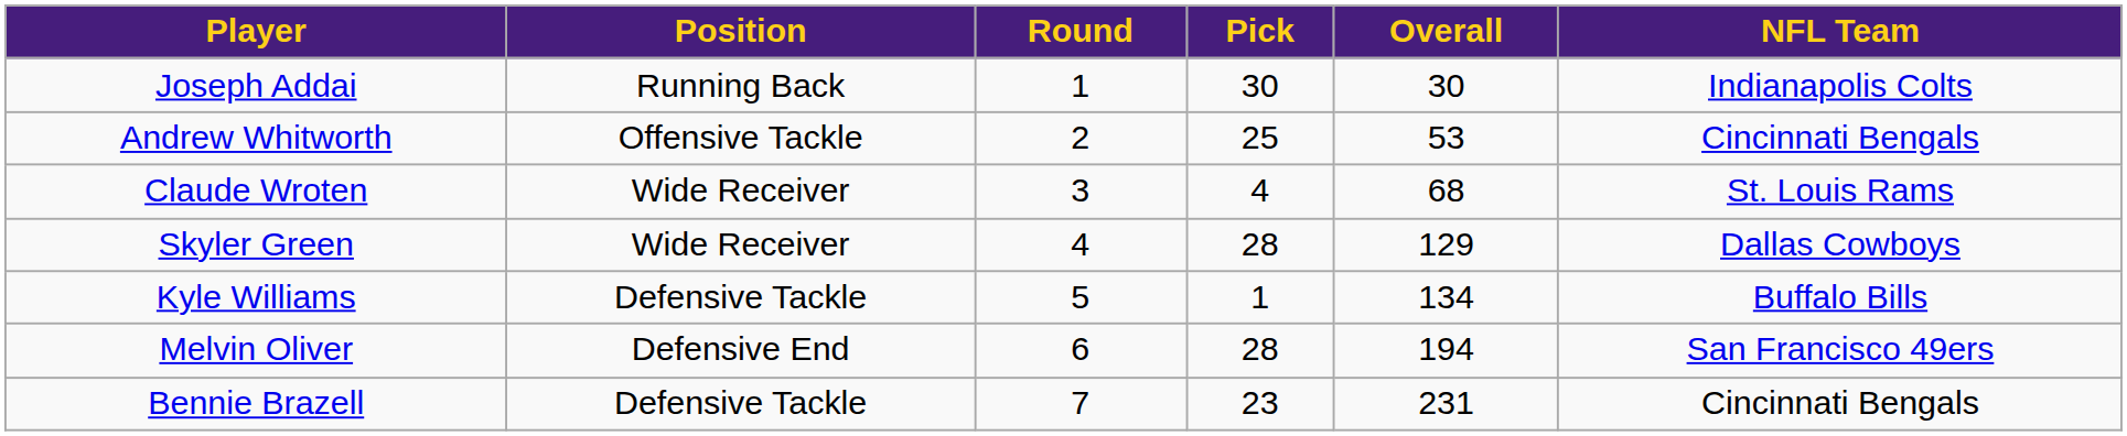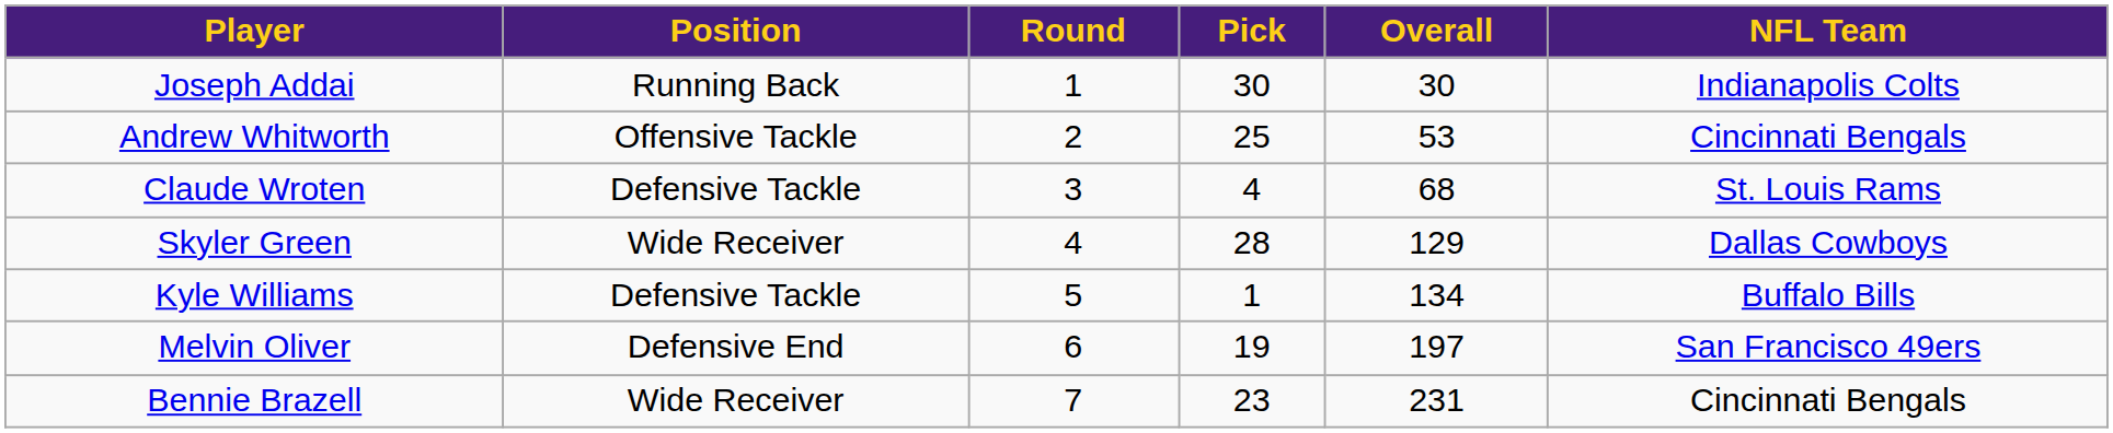Claude Wroten | Position: Wide Receiver -> Defensive Tackle
Melvin Oliver | Pick: 28 -> 19
Melvin Oliver | Overall: 194 -> 197
Bennie Brazell | Position: Defensive Tackle -> Wide Receiver
